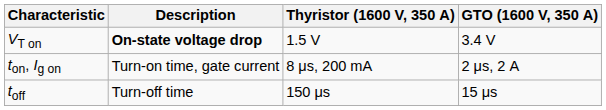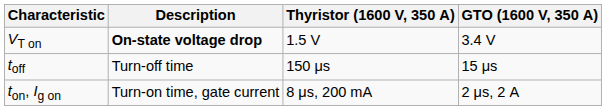rows swapped: ton, Ig on <-> toff
